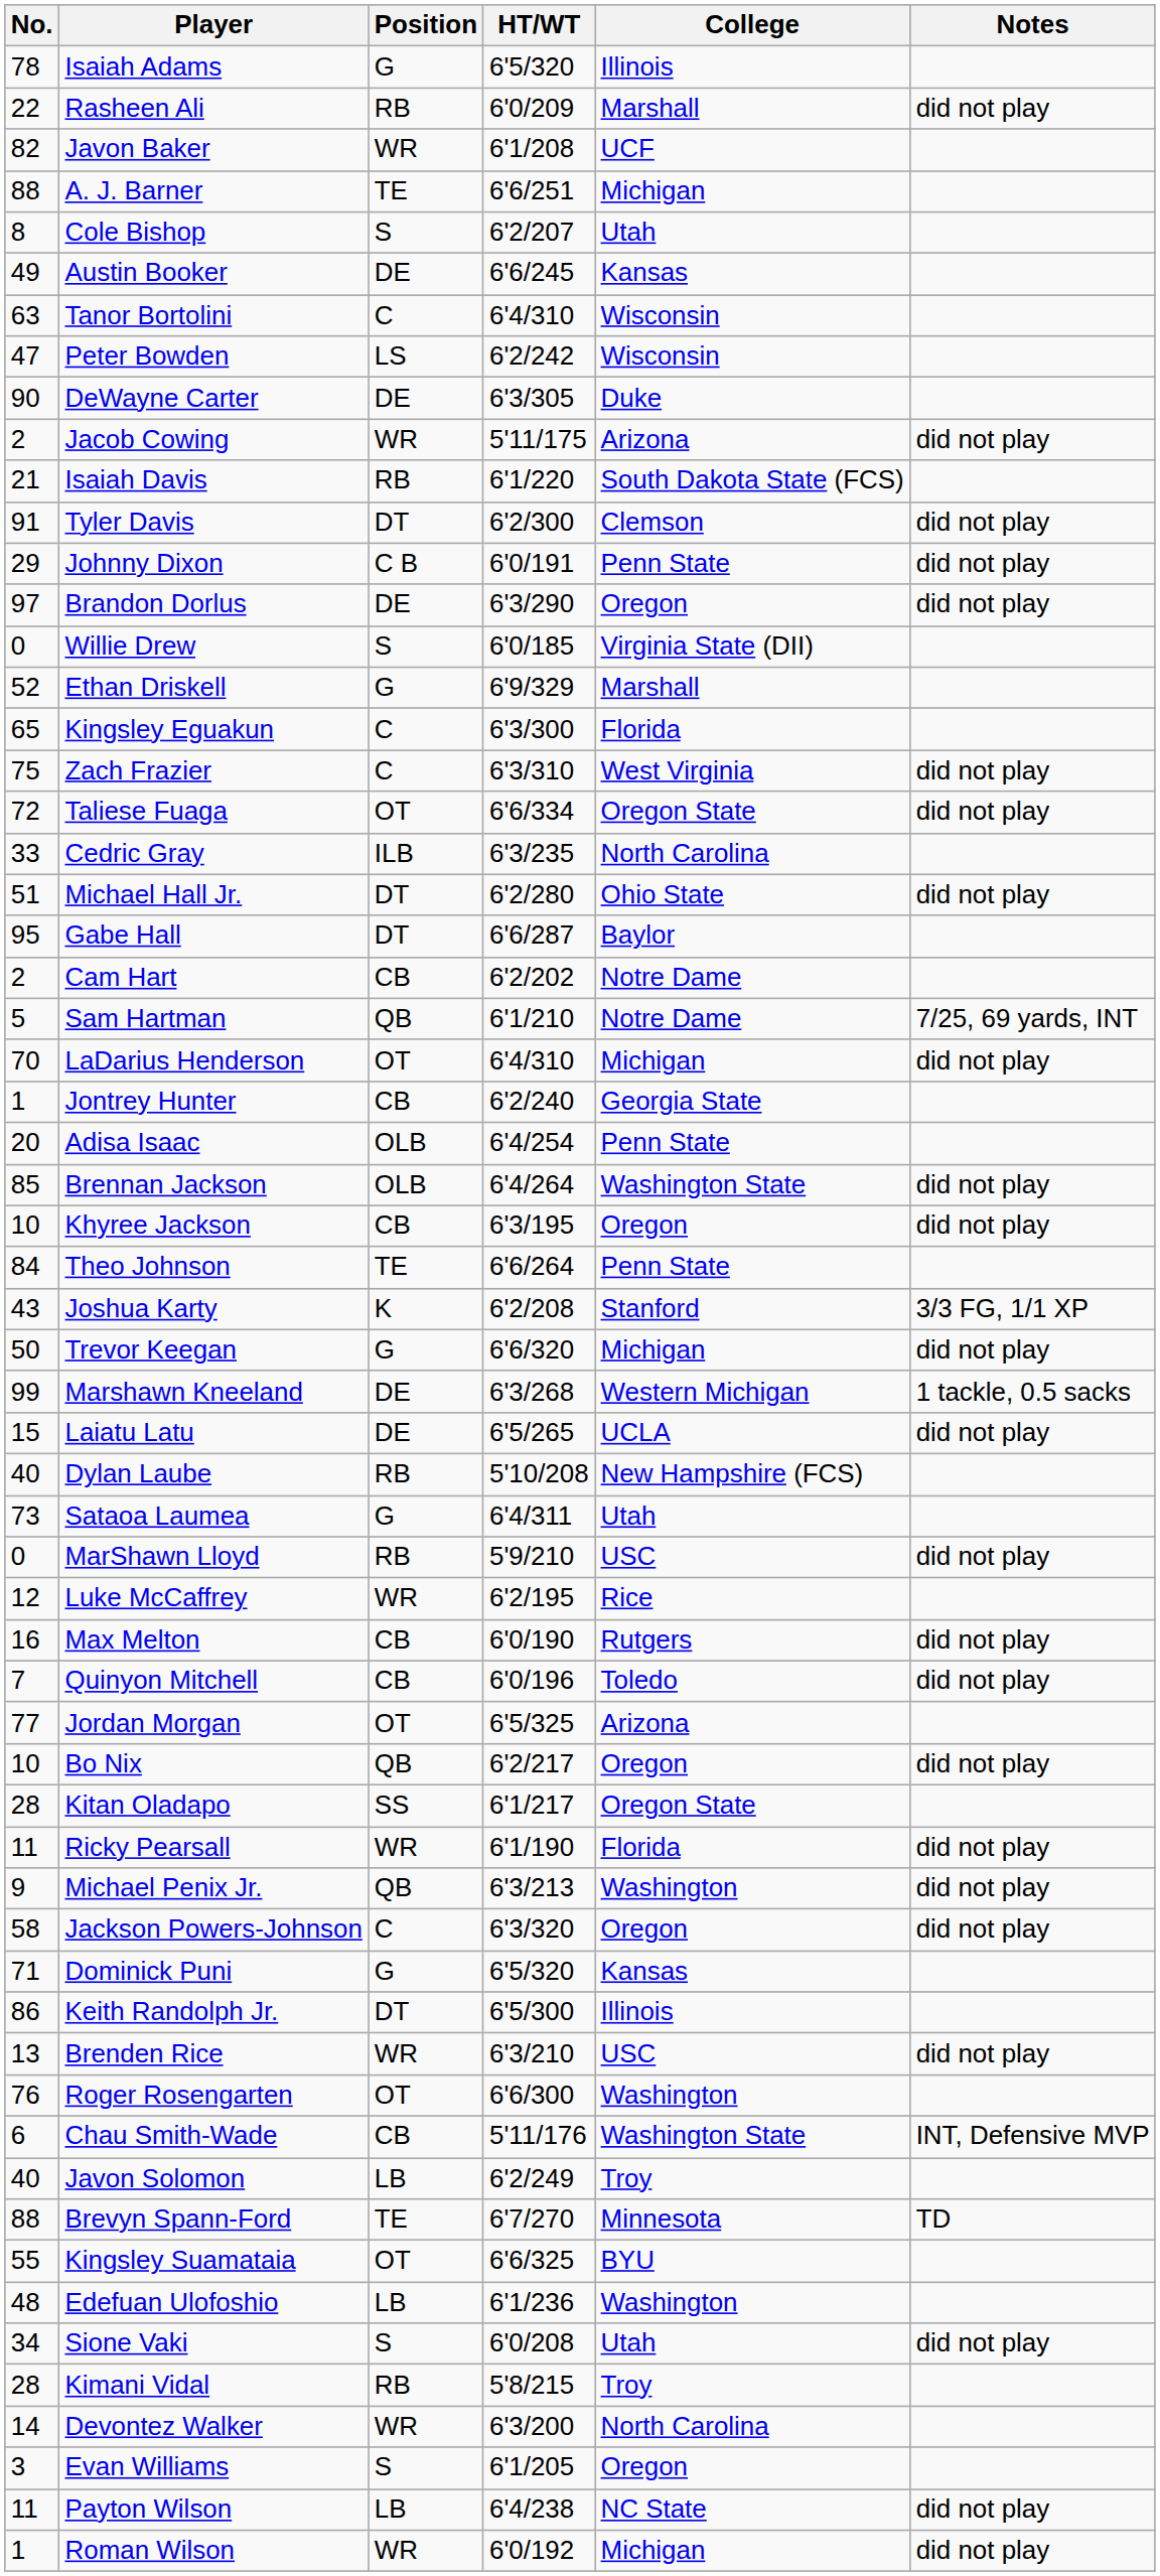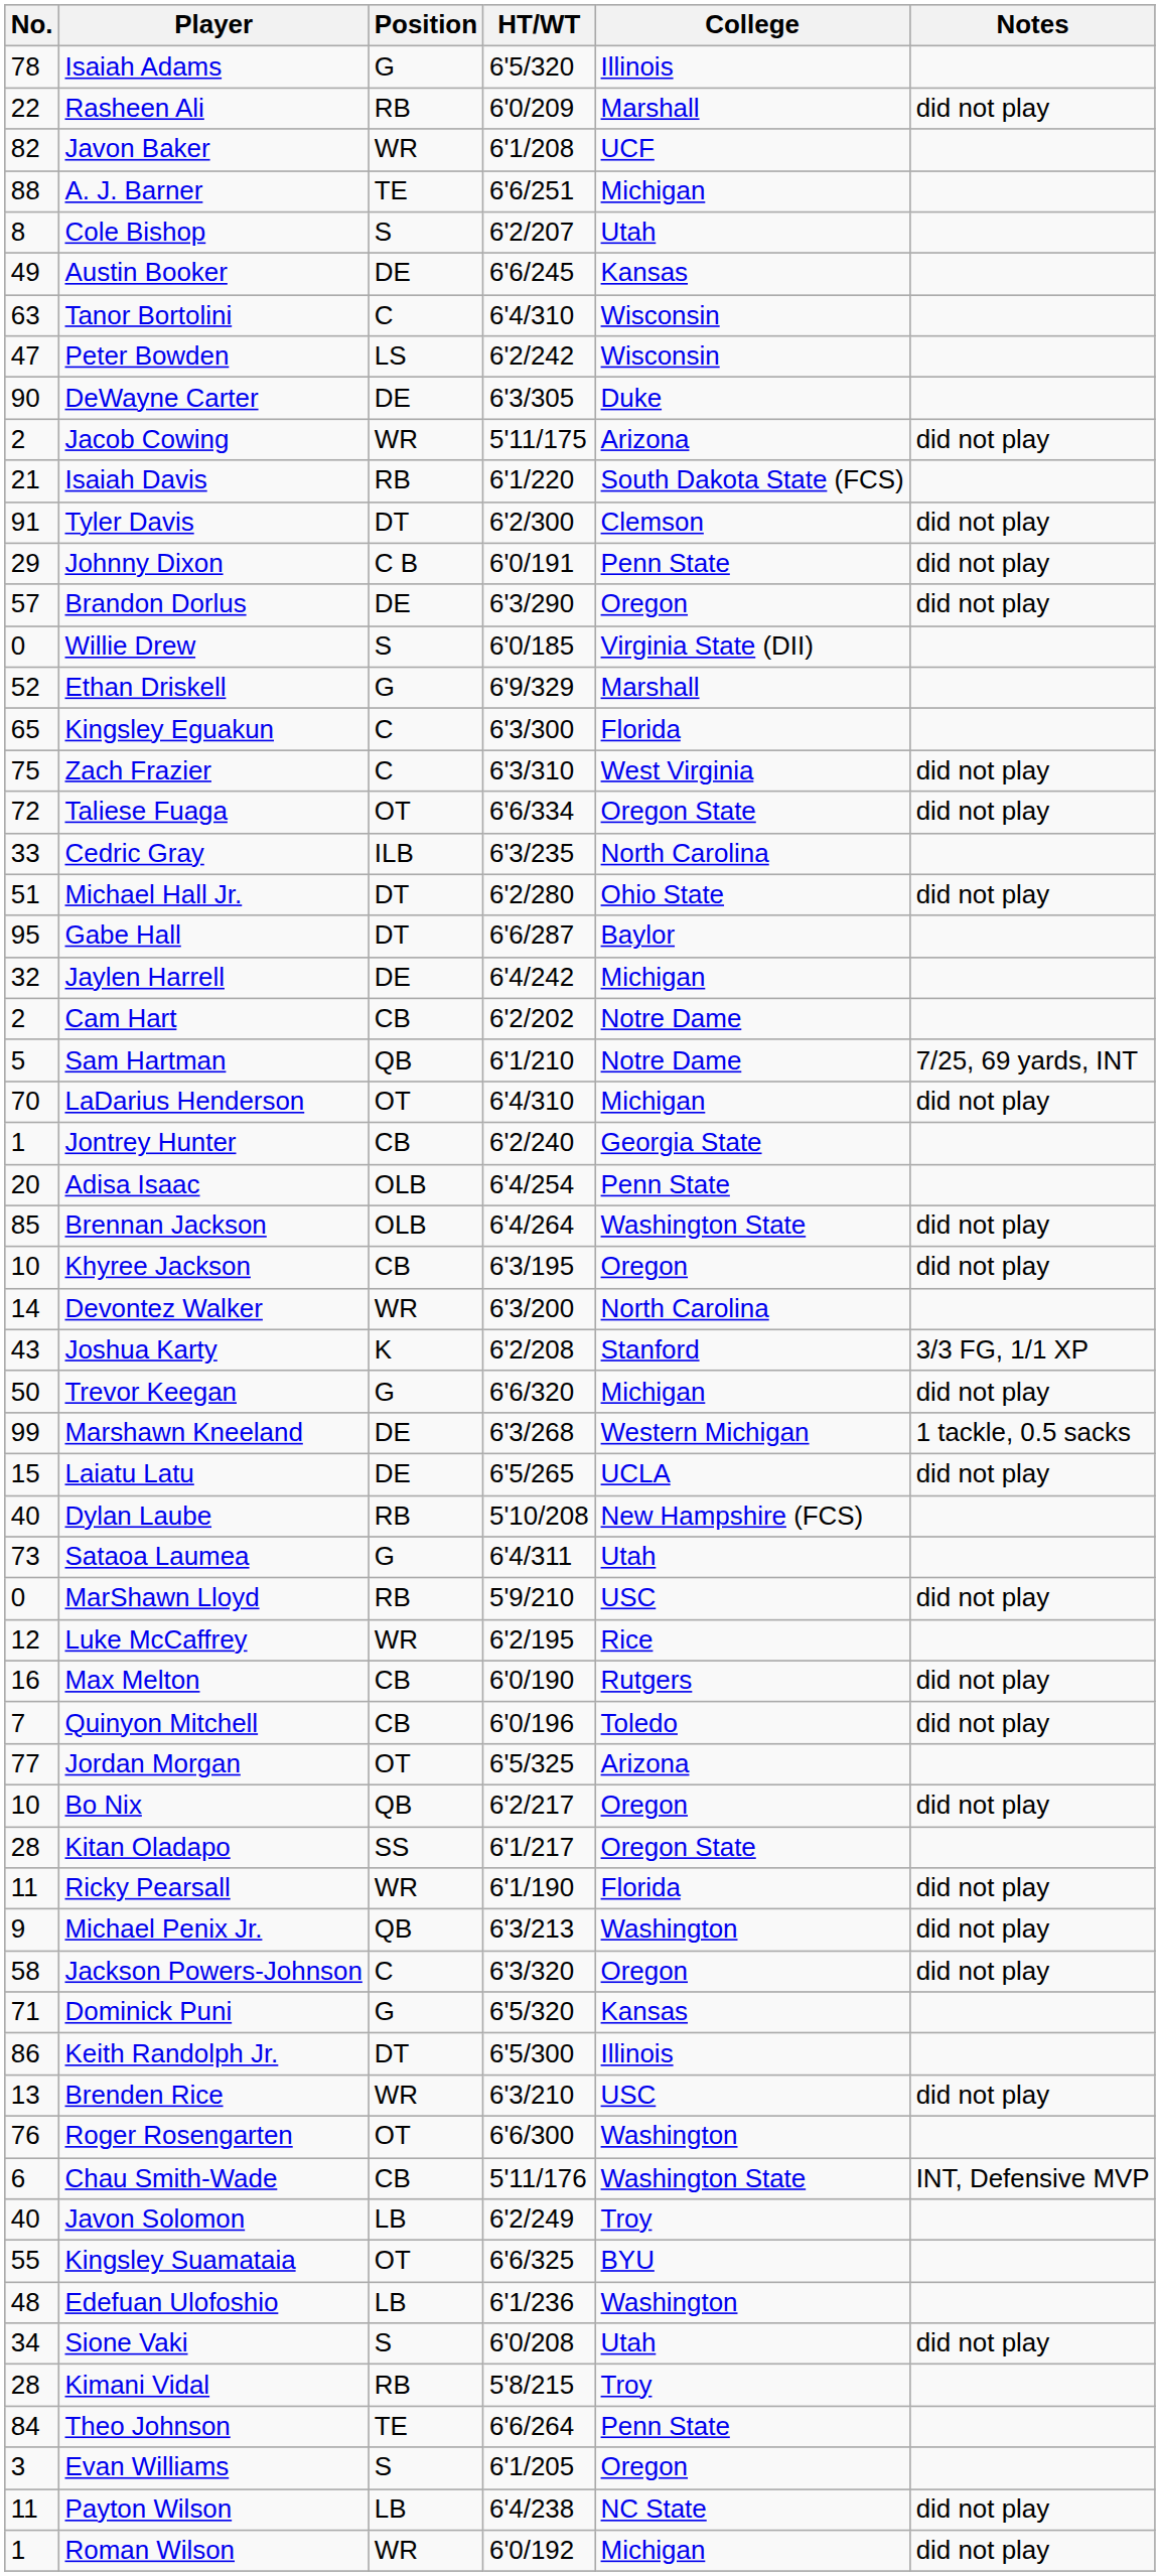Brandon Dorlus | No.: 97 -> 57
+ row: 32 | Jaylen Harrell | DE | 6'4/242 | Michigan
rows swapped: Theo Johnson <-> Devontez Walker
- row: 88 | Brevyn Spann-Ford | TE | 6'7/270 | Minnesota | TD
